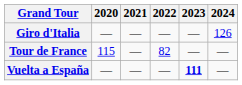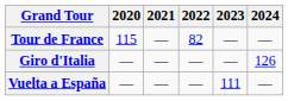rows swapped: Giro d'Italia <-> Tour de France
Vuelta a España | 2023: bold -> normal
